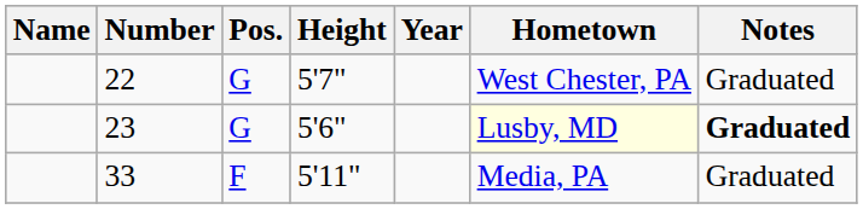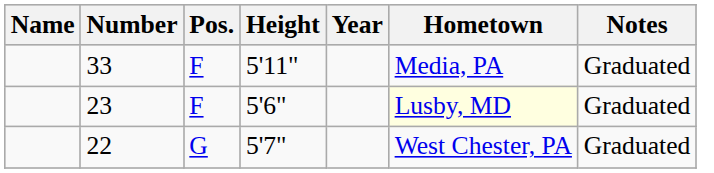rows swapped: 22 <-> 33
23 | Pos.: G -> F
23 | Notes: bold -> normal
